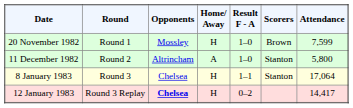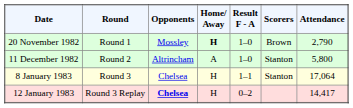20 November 1982 | Home/ Away: normal -> bold
20 November 1982 | Attendance: 7,599 -> 2,790
